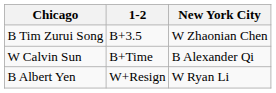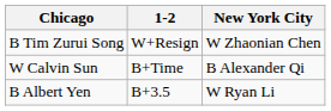B Tim Zurui Song | 1-2: B+3.5 -> W+Resign
B Albert Yen | 1-2: W+Resign -> B+3.5
